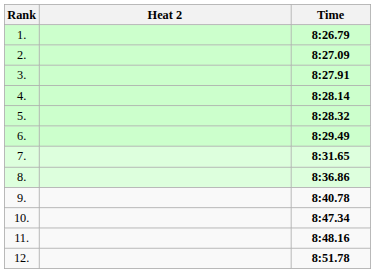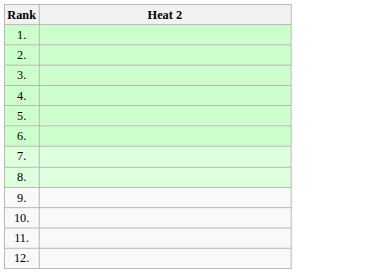- column: Time | 8:26.79 | 8:27.09 | 8:27.91 | 8:28.14 | 8:28.32 | 8:29.49 | 8:31.65 | 8:36.86 | 8:40.78 | 8:47.34 | 8:48.16 | 8:51.78
